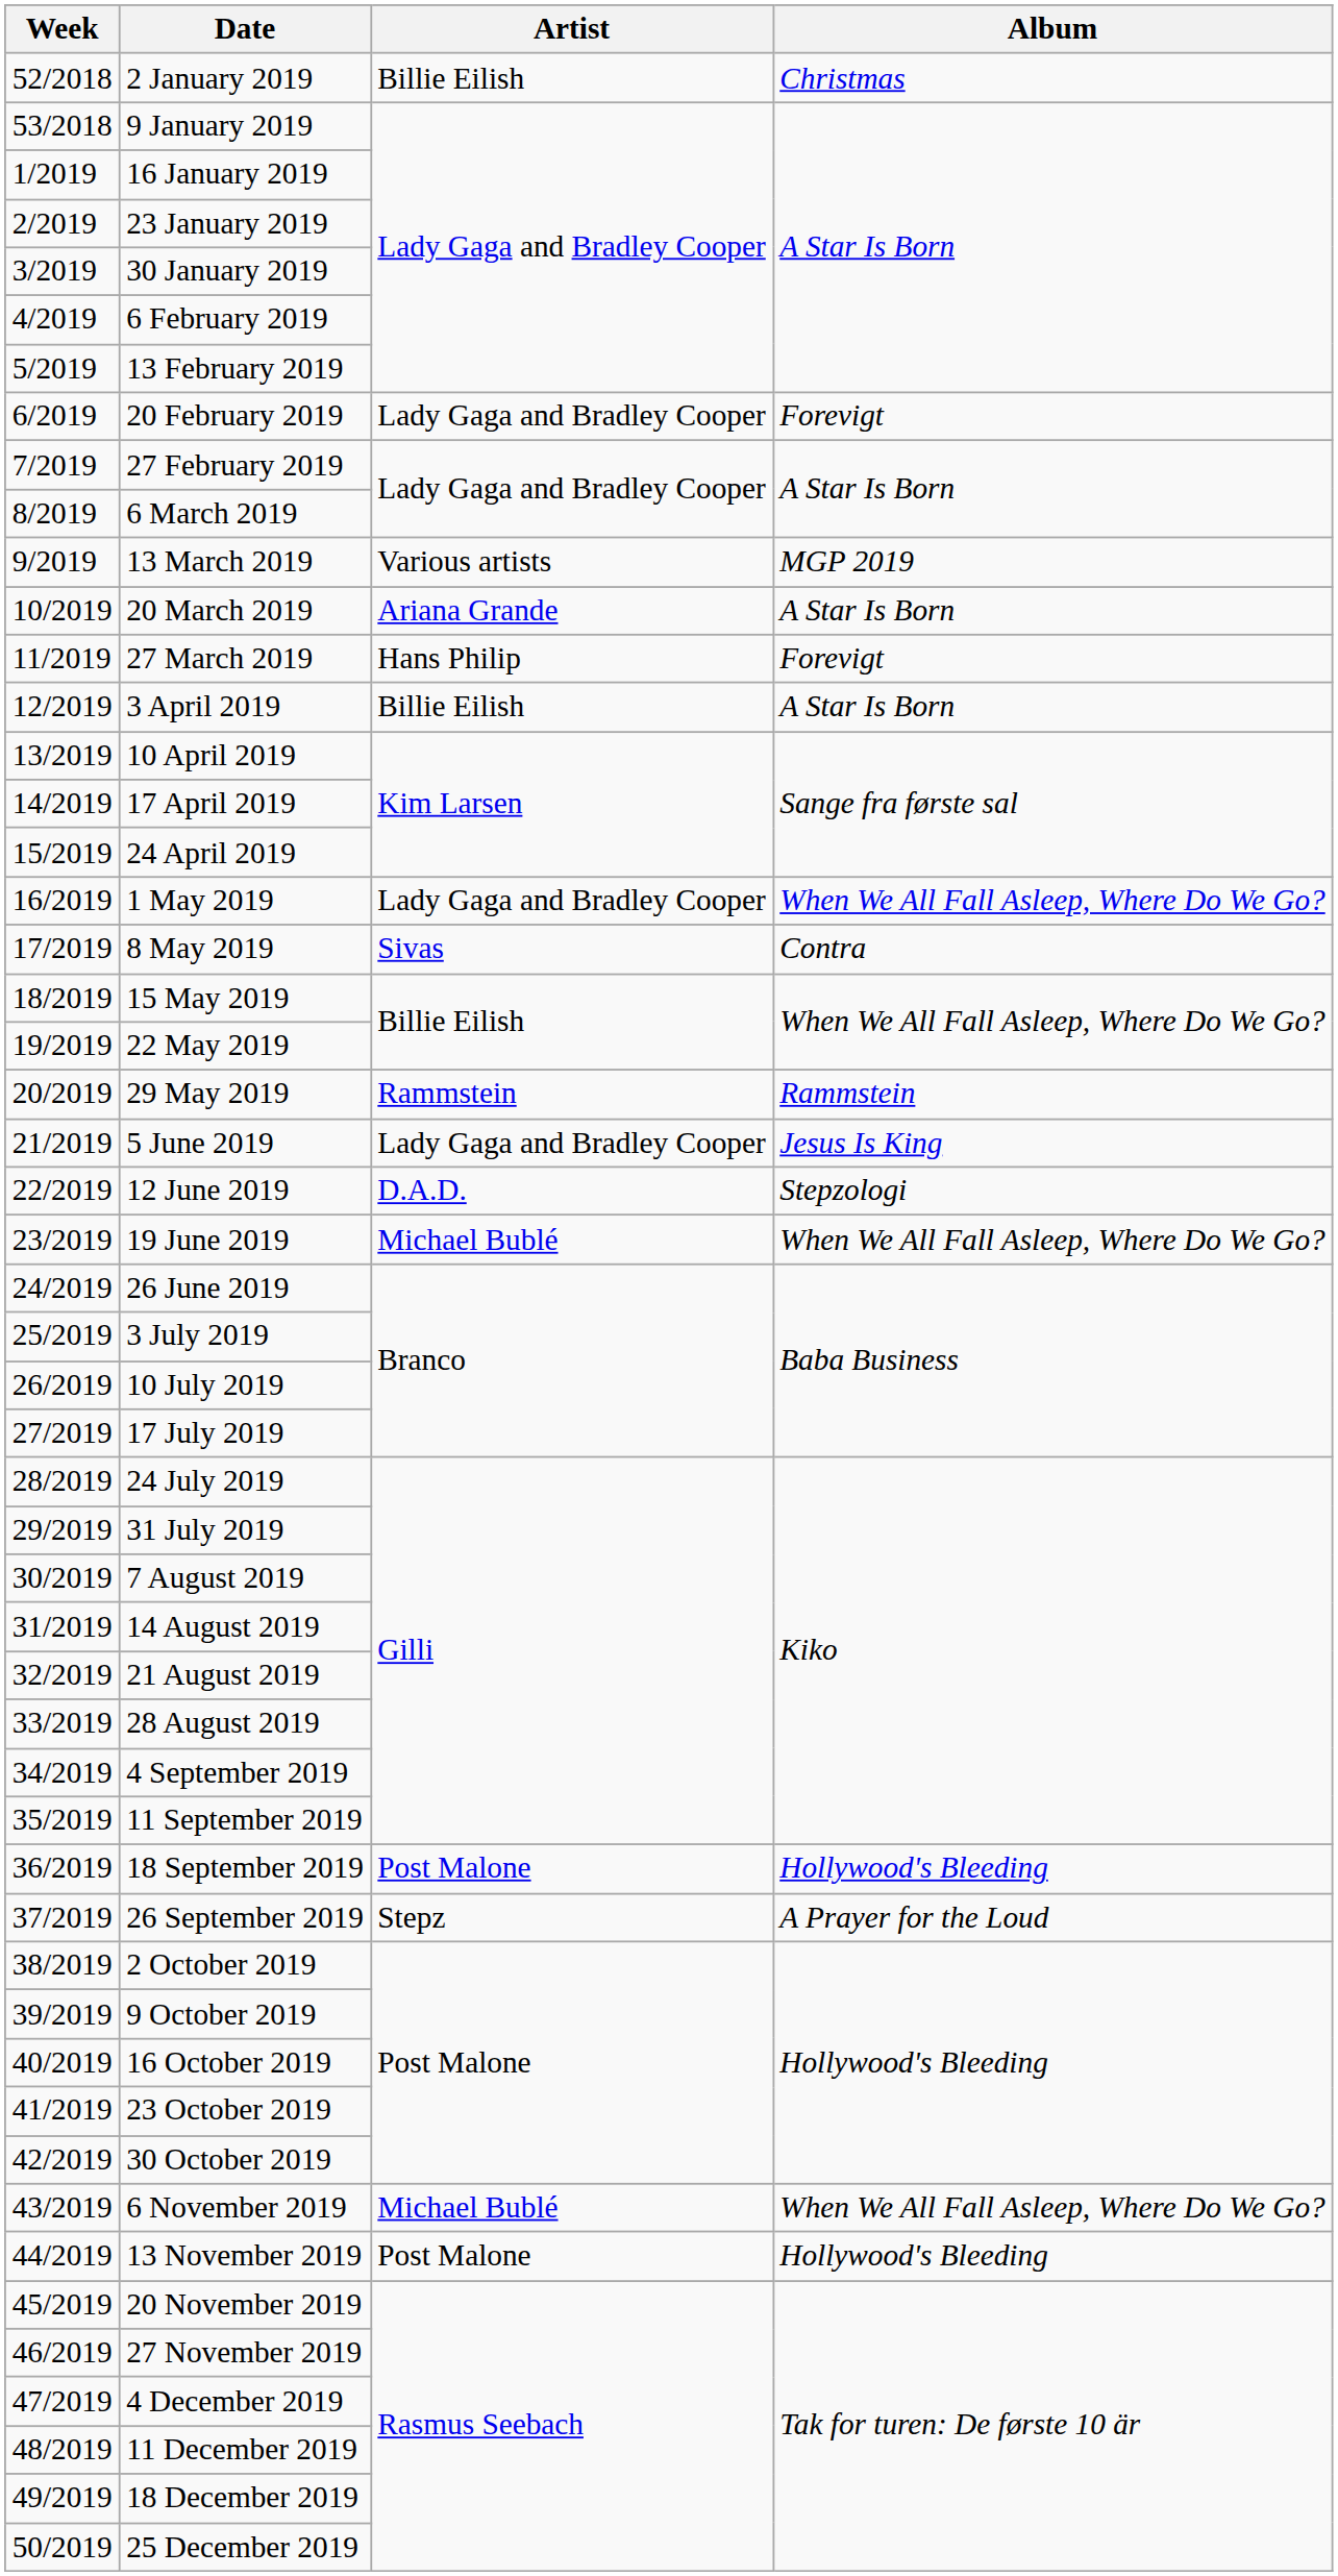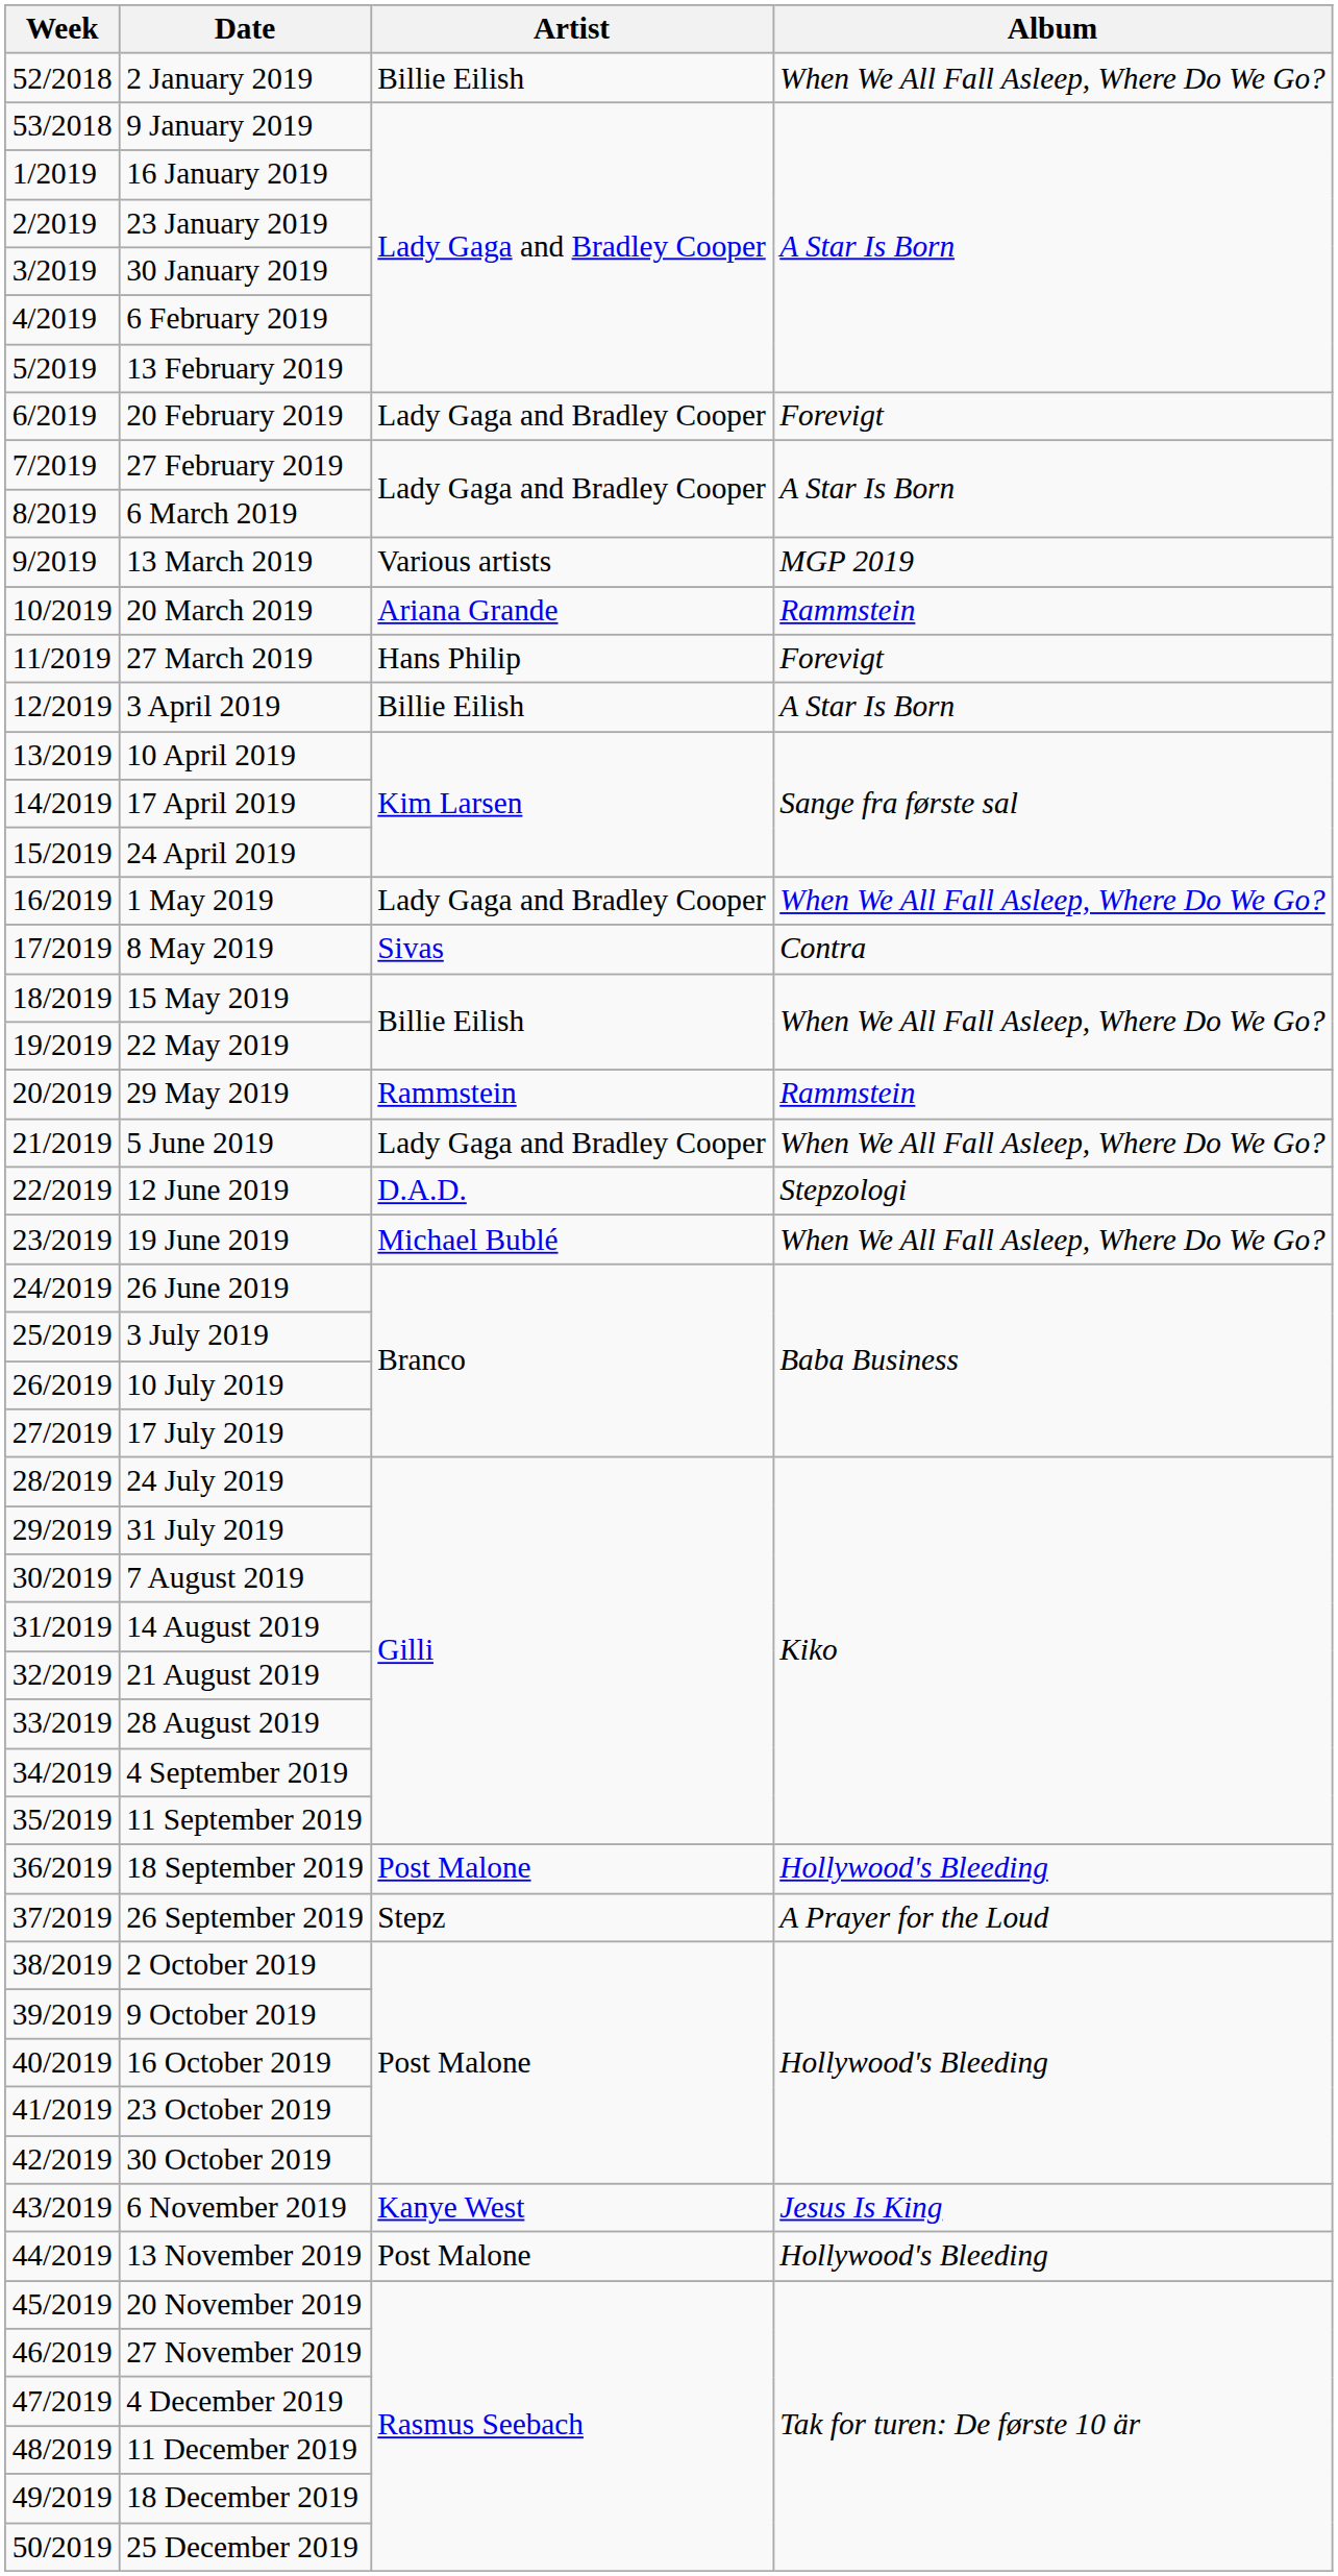2 January 2019 | Album: Christmas -> When We All Fall Asleep, Where Do We Go?
20 March 2019 | Album: A Star Is Born -> Rammstein
5 June 2019 | Album: Jesus Is King -> When We All Fall Asleep, Where Do We Go?
6 November 2019 | Artist: Michael Bublé -> Kanye West
6 November 2019 | Album: When We All Fall Asleep, Where Do We Go? -> Jesus Is King
